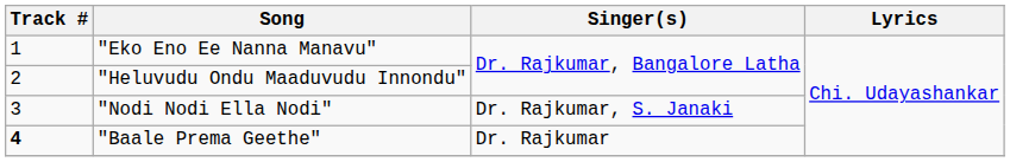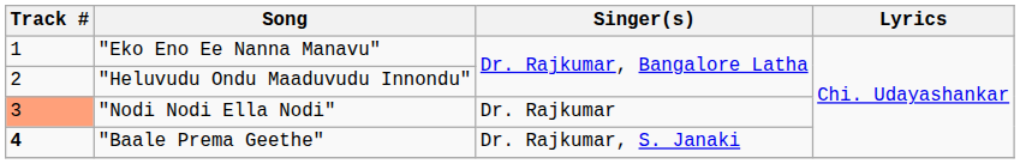"Nodi Nodi Ella Nodi" | Track #: no background -> lightsalmon background
"Nodi Nodi Ella Nodi" | Singer(s): Dr. Rajkumar, S. Janaki -> Dr. Rajkumar
"Baale Prema Geethe" | Singer(s): Dr. Rajkumar -> Dr. Rajkumar, S. Janaki
